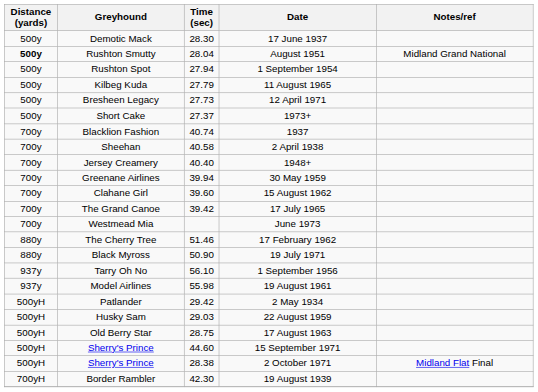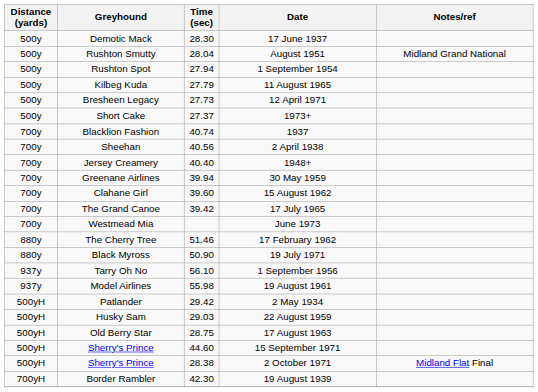August 1951 | Distance (yards): bold -> normal
2 April 1938 | Time (sec): 40.58 -> 40.56
